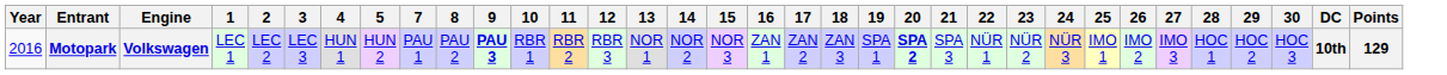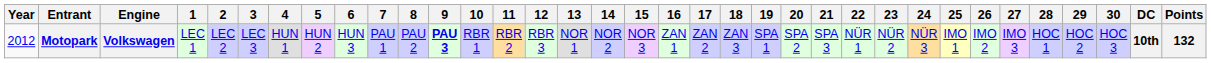+ column: 6 | HUN 3
Motopark | Year: 2016 -> 2012
Motopark | 20: bold -> normal
Motopark | Points: 129 -> 132
